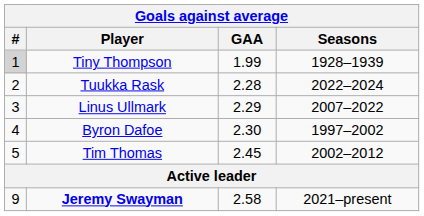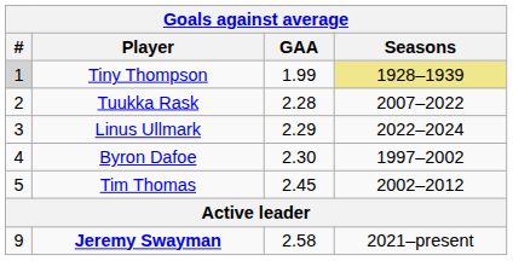Tiny Thompson | Seasons: no background -> khaki background
Tuukka Rask | Seasons: 2022–2024 -> 2007–2022
Linus Ullmark | Seasons: 2007–2022 -> 2022–2024
